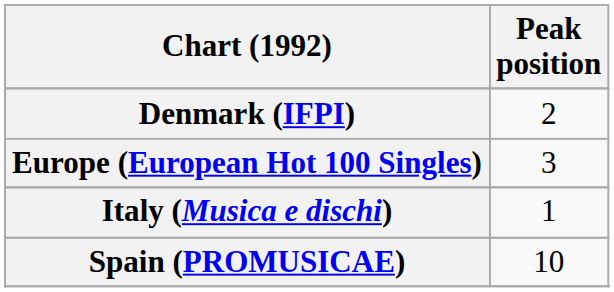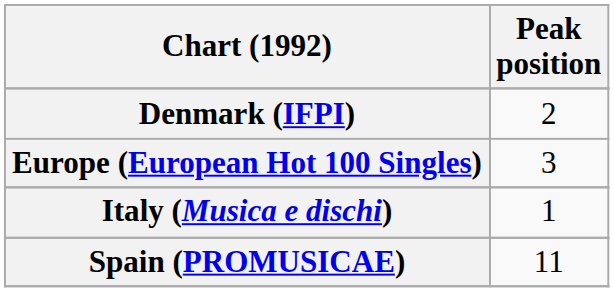Spain (PROMUSICAE) | Peak position: 10 -> 11
